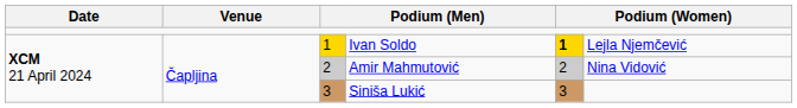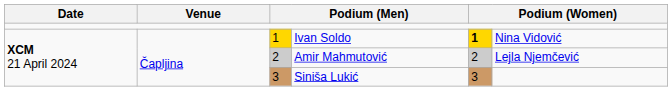Ivan Soldo | column 6: Lejla Njemčević -> Nina Vidović
Amir Mahmutović | column 6: Nina Vidović -> Lejla Njemčević
